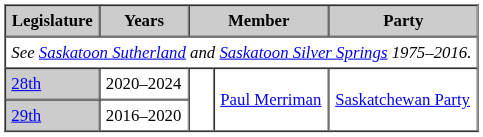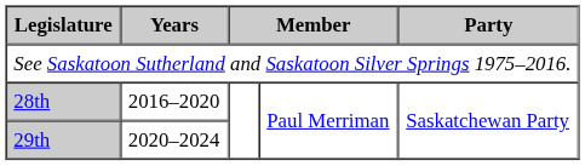28th | Years: 2020–2024 -> 2016–2020
29th | Years: 2016–2020 -> 2020–2024
